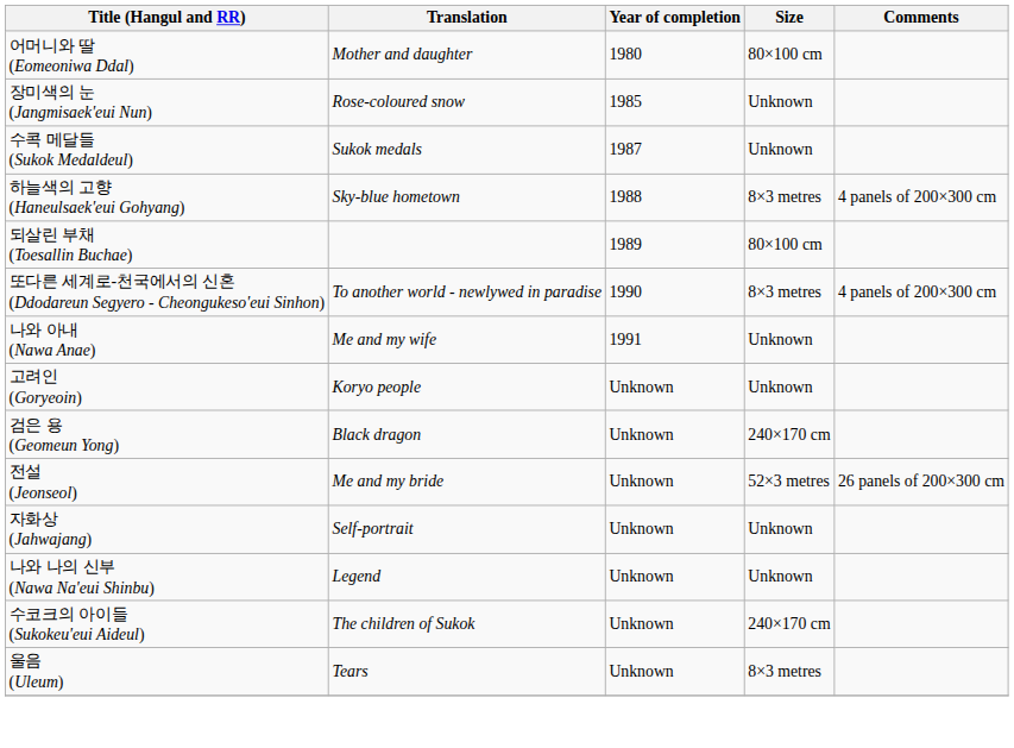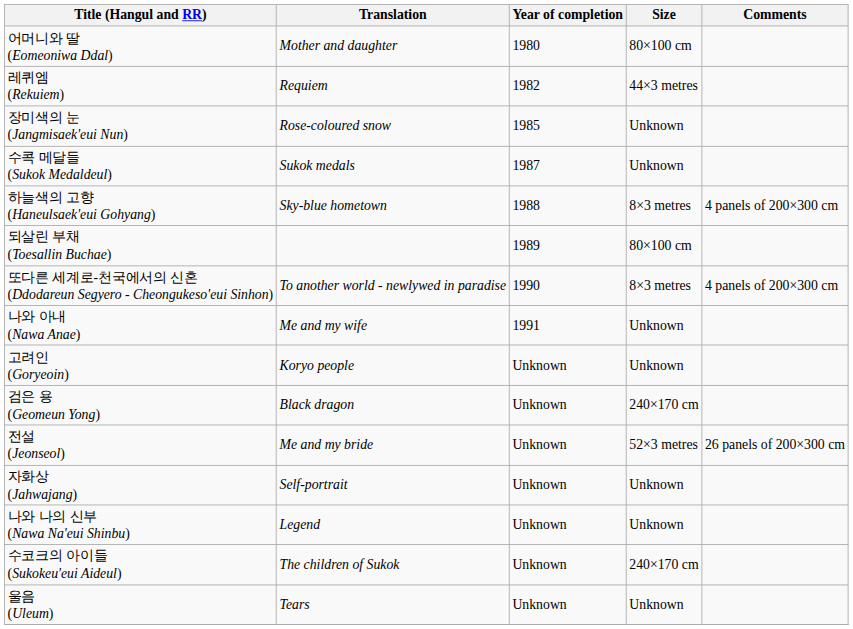+ row: 레퀴엠 (Rekuiem) | Requiem | 1982 | 44×3 metres
울음 (Uleum) | Size: 8×3 metres -> Unknown
